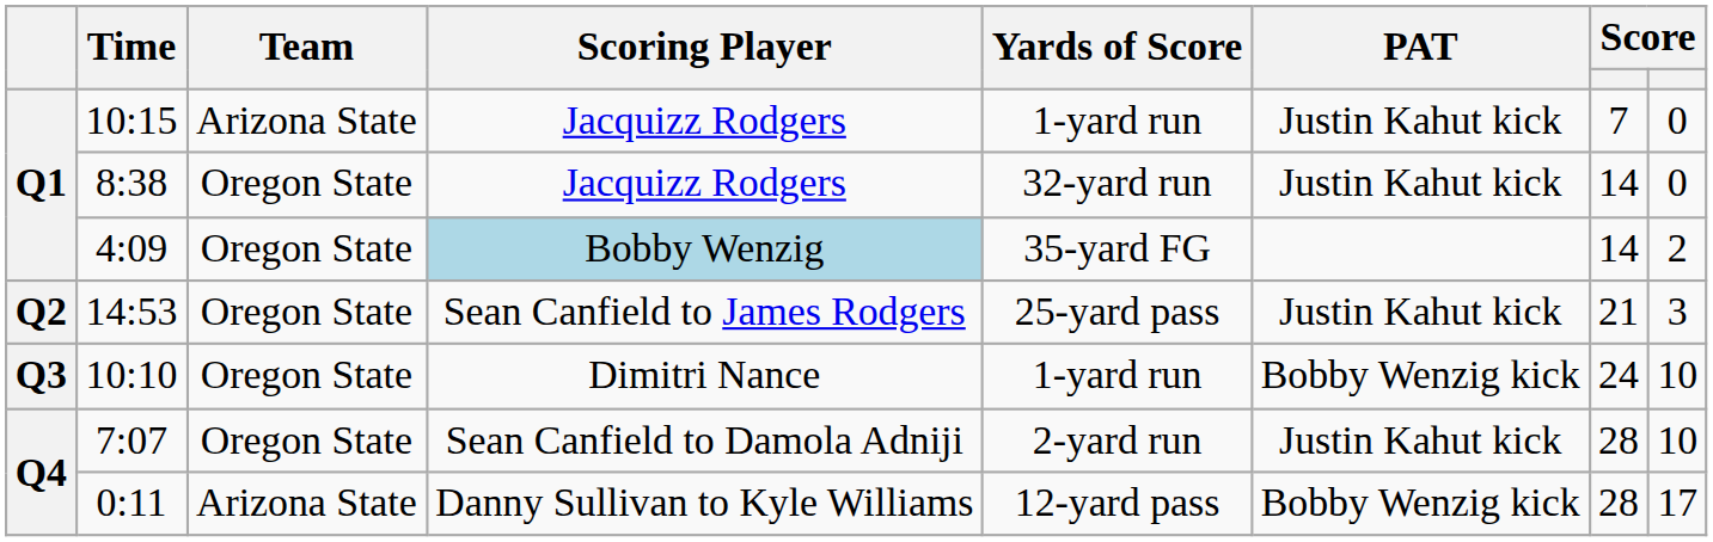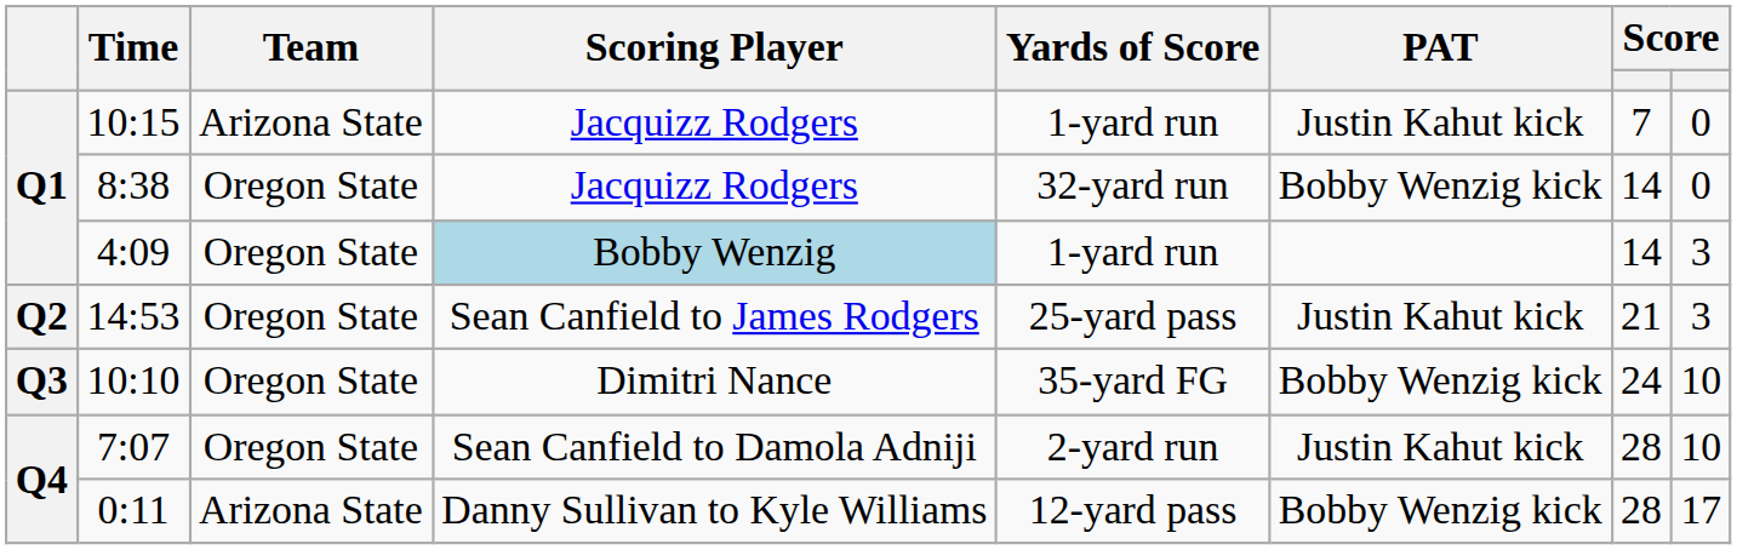8:38 | PAT: Justin Kahut kick -> Bobby Wenzig kick
4:09 | Yards of Score: 35-yard FG -> 1-yard run
4:09 | column 8: 2 -> 3
10:10 | Yards of Score: 1-yard run -> 35-yard FG
